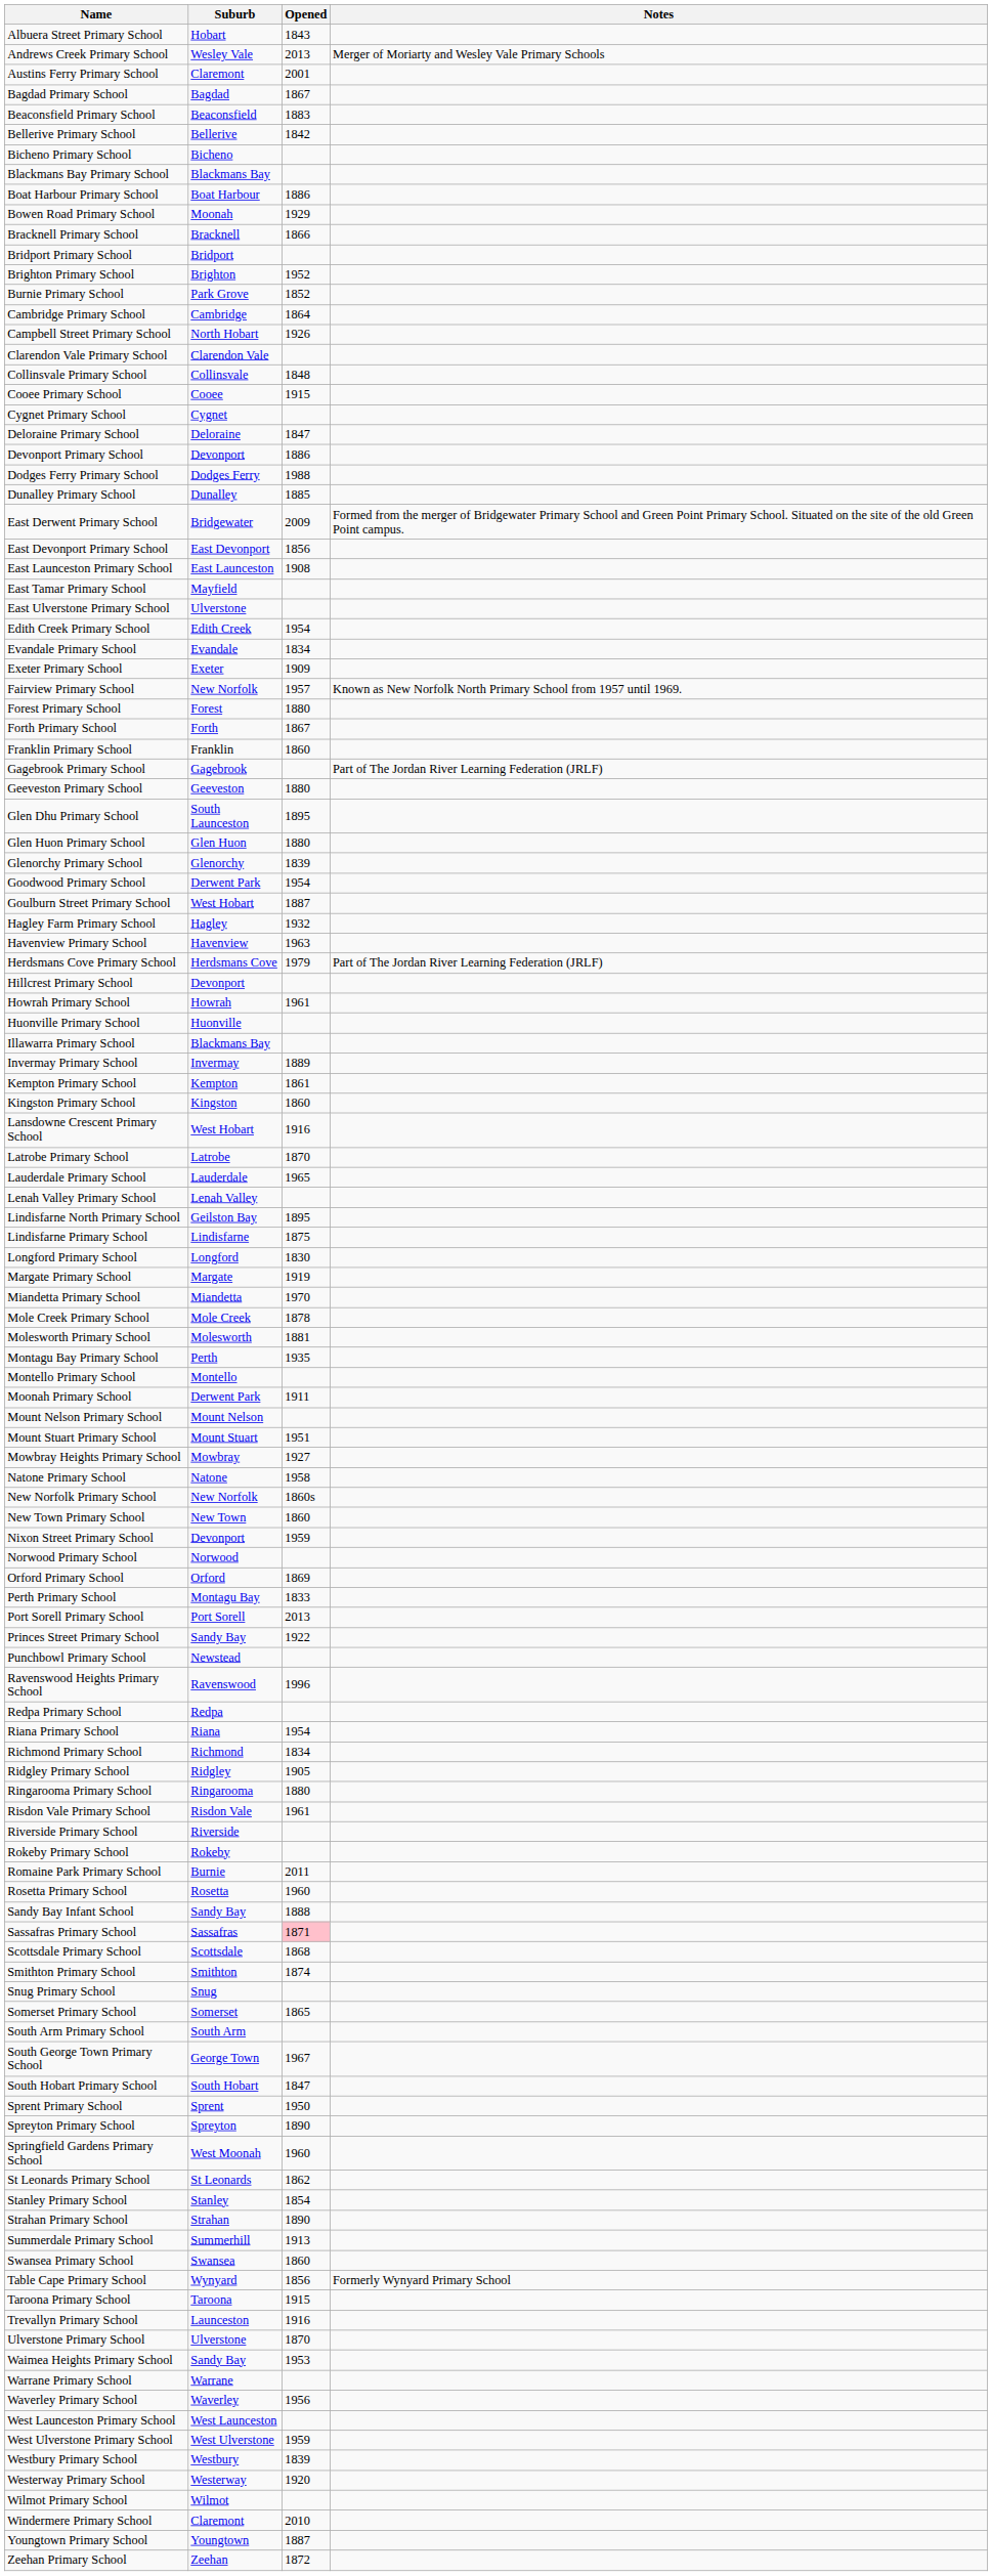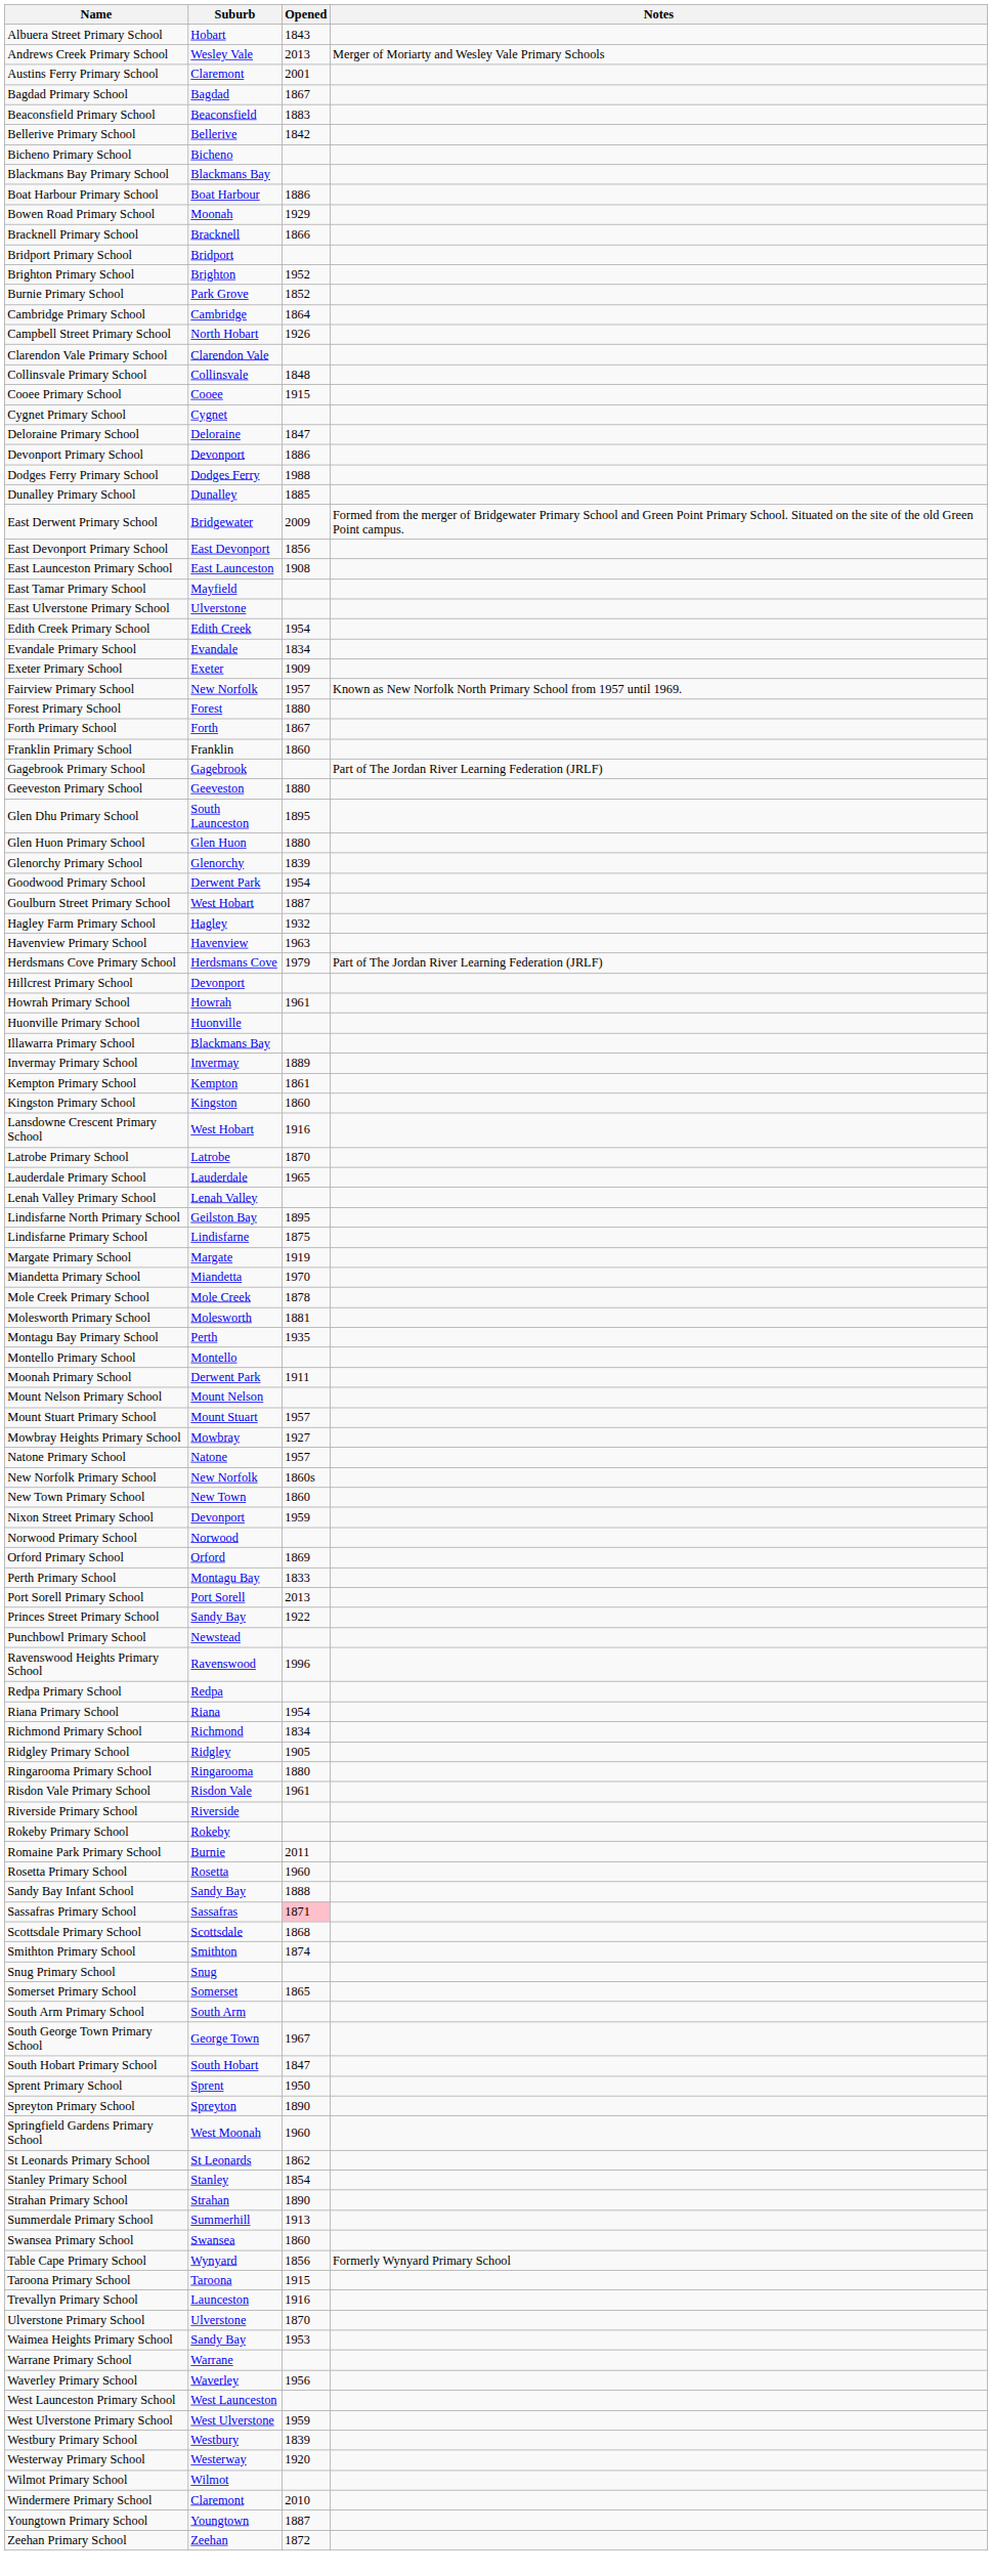- row: Longford Primary School | Longford | 1830
Mount Stuart Primary School | Opened: 1951 -> 1957
Natone Primary School | Opened: 1958 -> 1957
